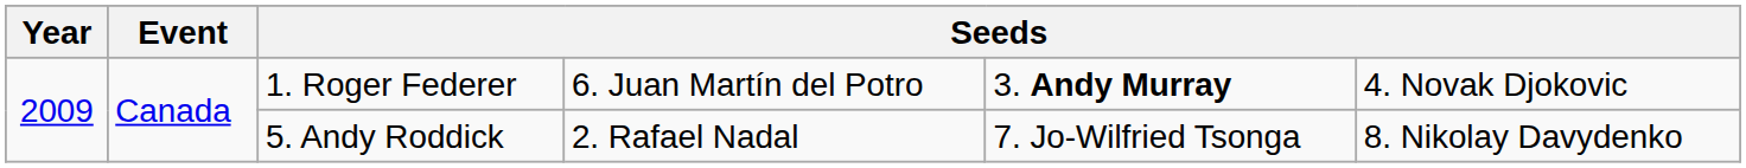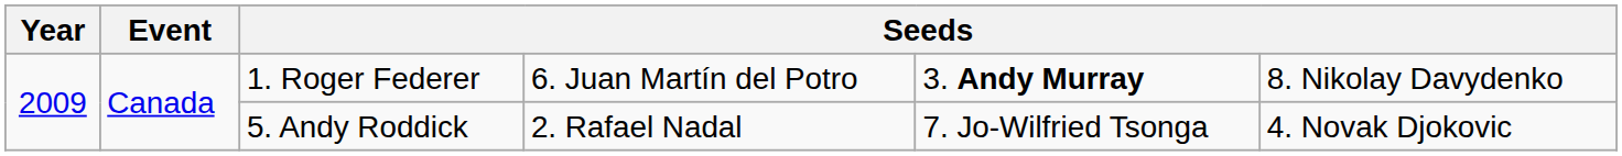1. Roger Federer | column 6: 4. Novak Djokovic -> 8. Nikolay Davydenko
5. Andy Roddick | column 6: 8. Nikolay Davydenko -> 4. Novak Djokovic
